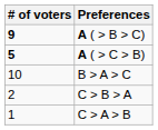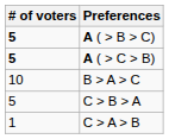A ( > B > C) | # of voters: 9 -> 5
C > B > A | # of voters: 2 -> 5
